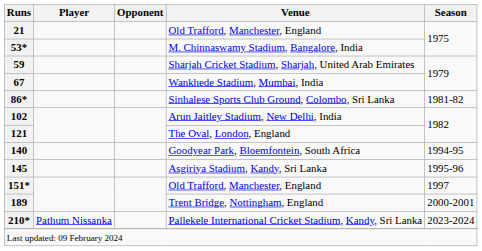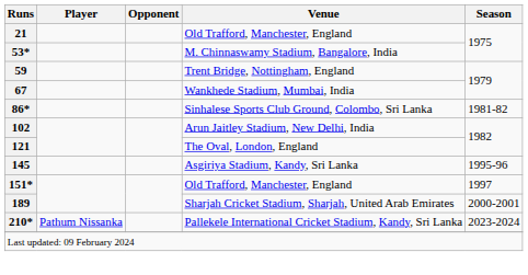59 | Venue: Sharjah Cricket Stadium, Sharjah, United Arab Emirates -> Trent Bridge, Nottingham, England
- row: 140 | Goodyear Park, Bloemfontein, South Africa | 1994-95
189 | Venue: Trent Bridge, Nottingham, England -> Sharjah Cricket Stadium, Sharjah, United Arab Emirates
